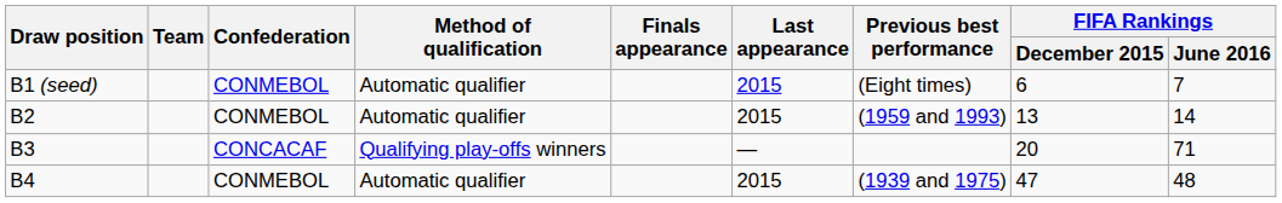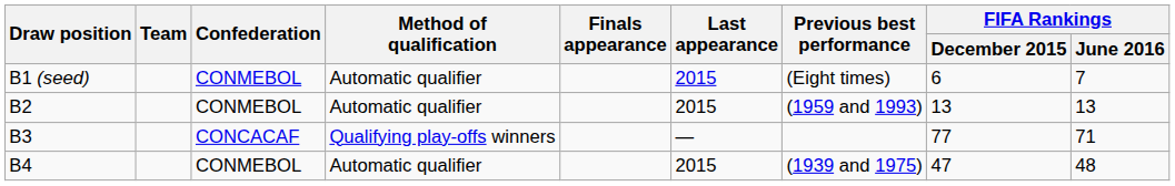B2 | FIFA Rankings / June 2016: 14 -> 13
B3 | FIFA Rankings / December 2015: 20 -> 77
